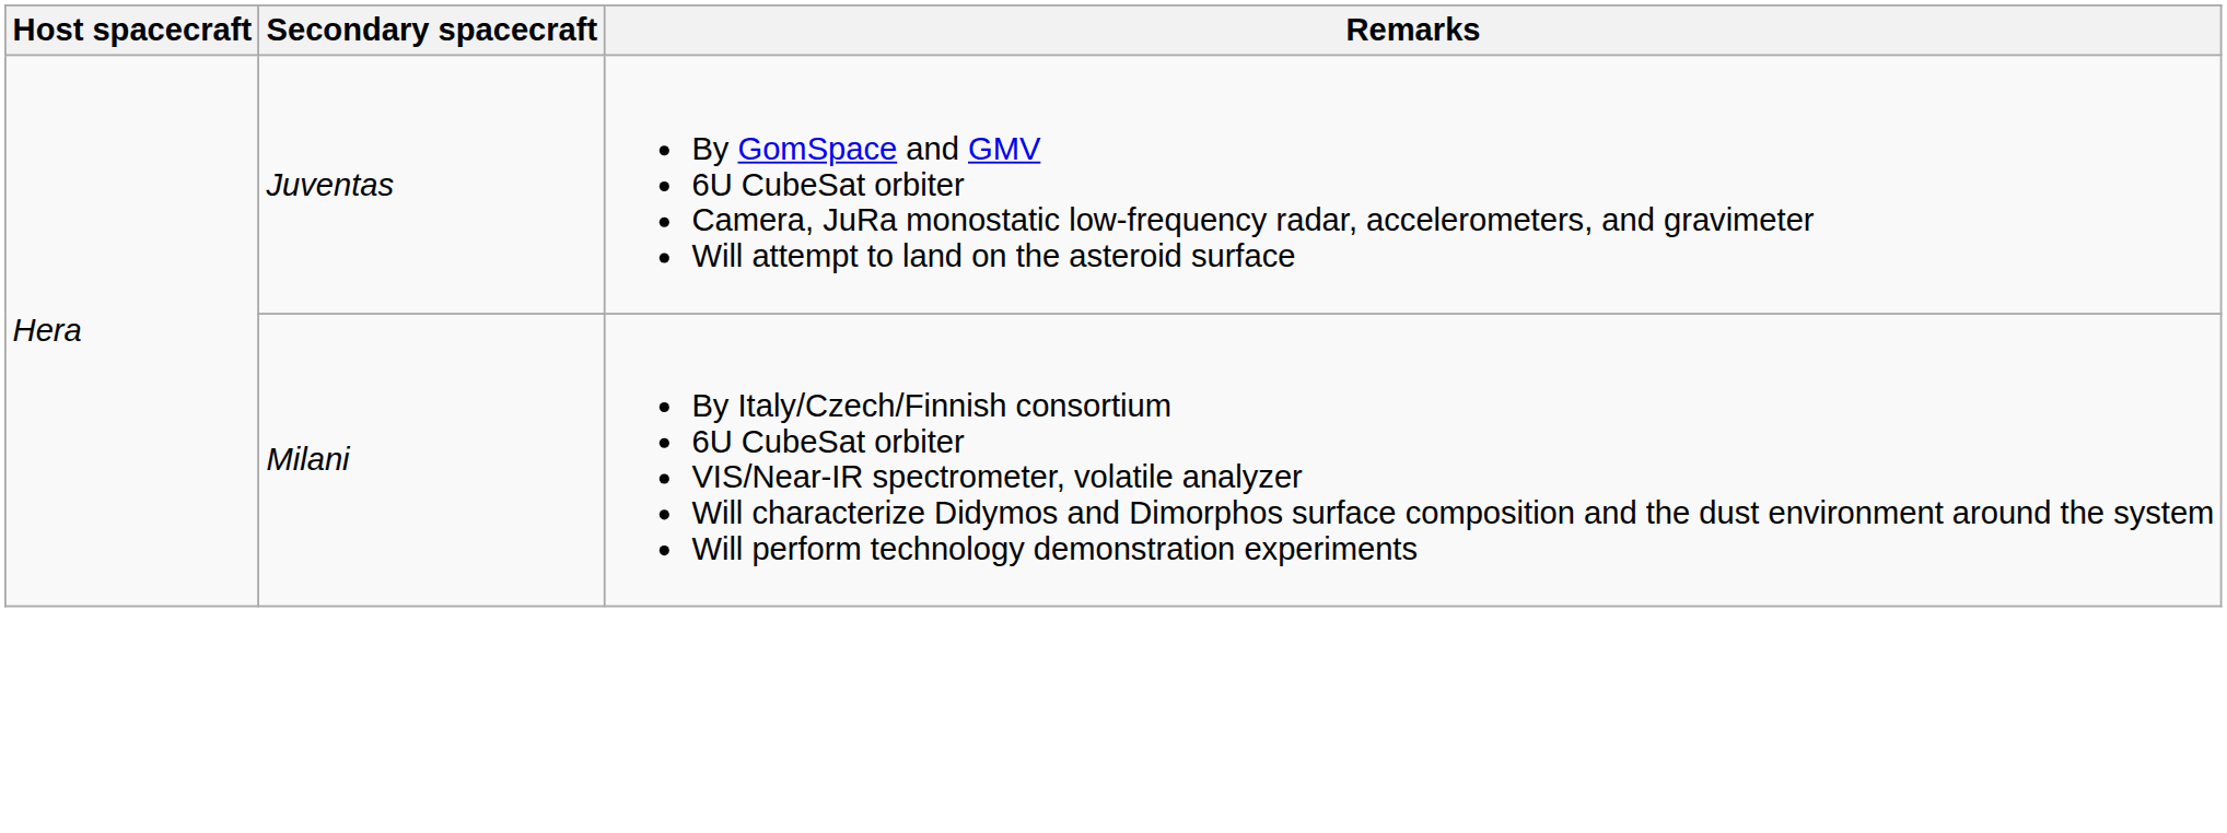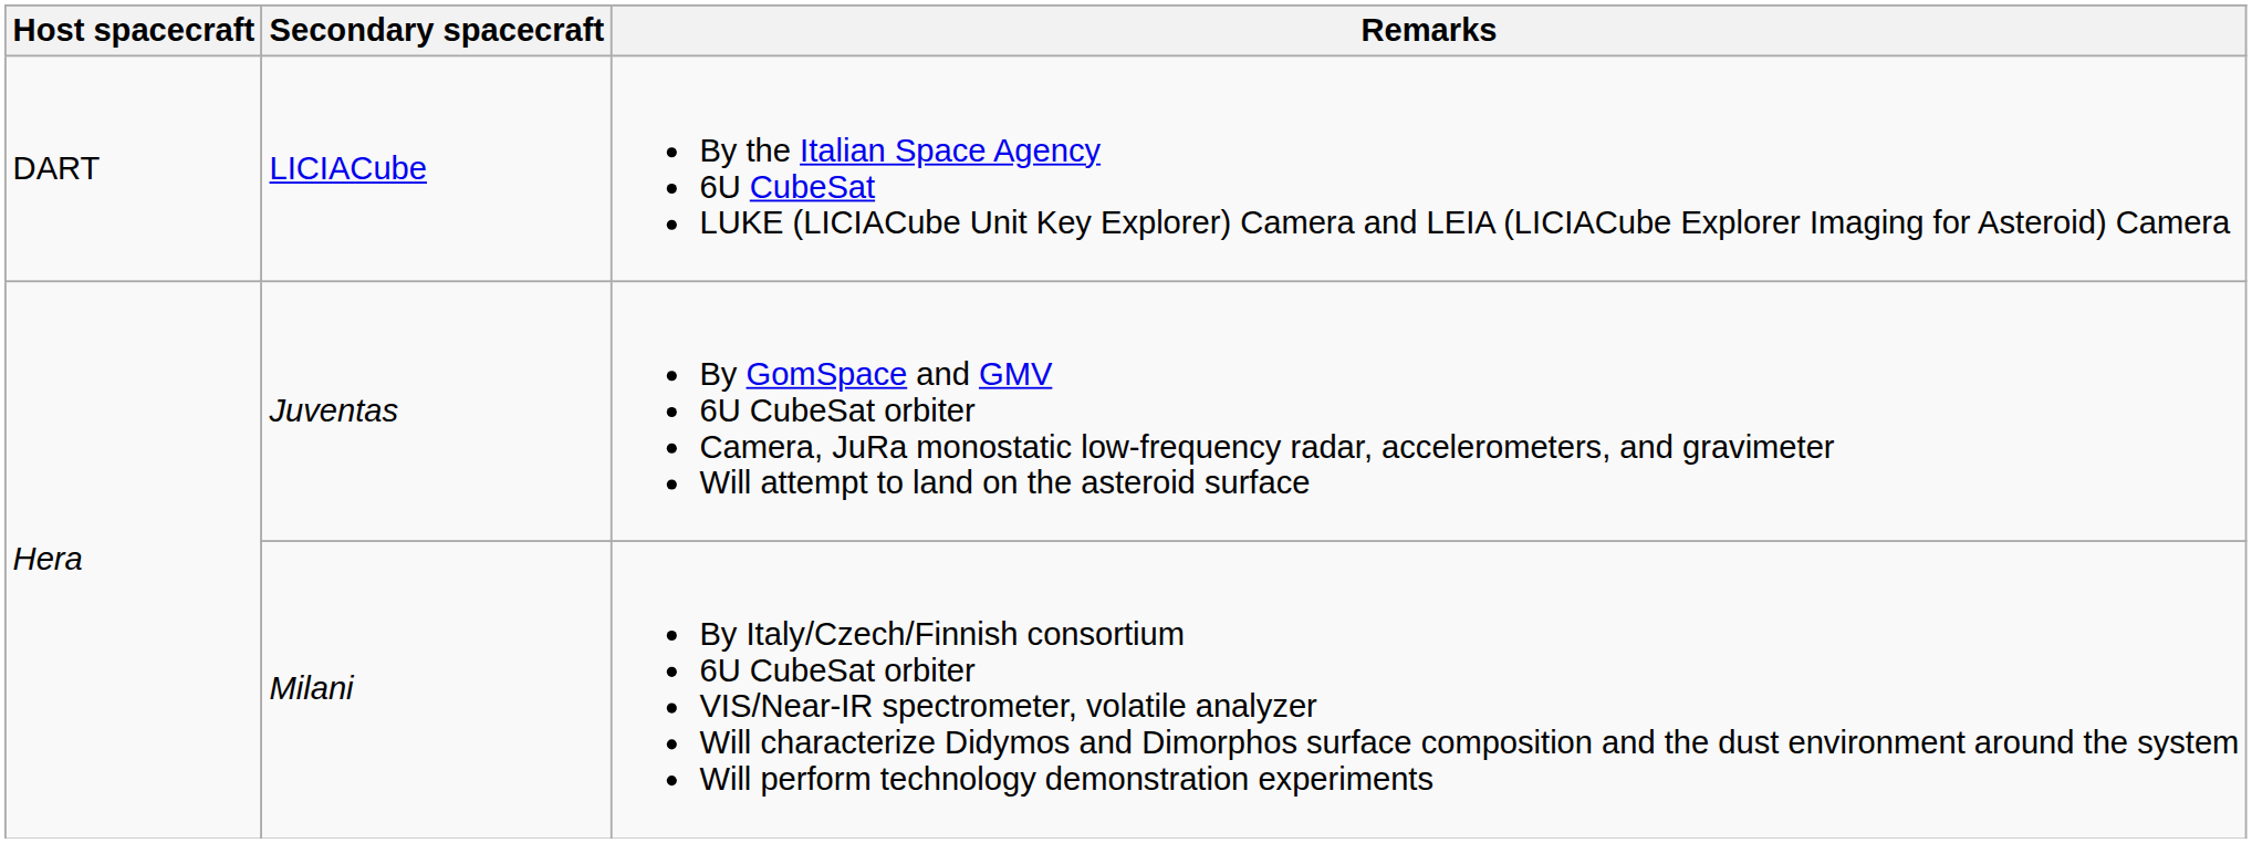+ row: DART | LICIACube | By the Italian Space Agency 6U CubeSat LUKE (LICIACube Unit Key Explorer) Camera and LEIA (LICIACube Explorer Imaging for Asteroid) Camera
